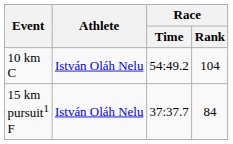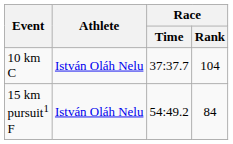10 km C | Race / Time: 54:49.2 -> 37:37.7
15 km pursuit1 F | Race / Time: 37:37.7 -> 54:49.2
